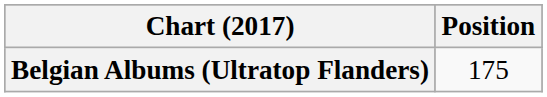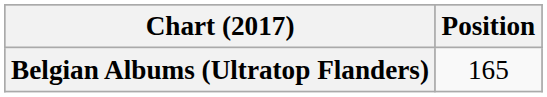Belgian Albums (Ultratop Flanders) | Position: 175 -> 165
